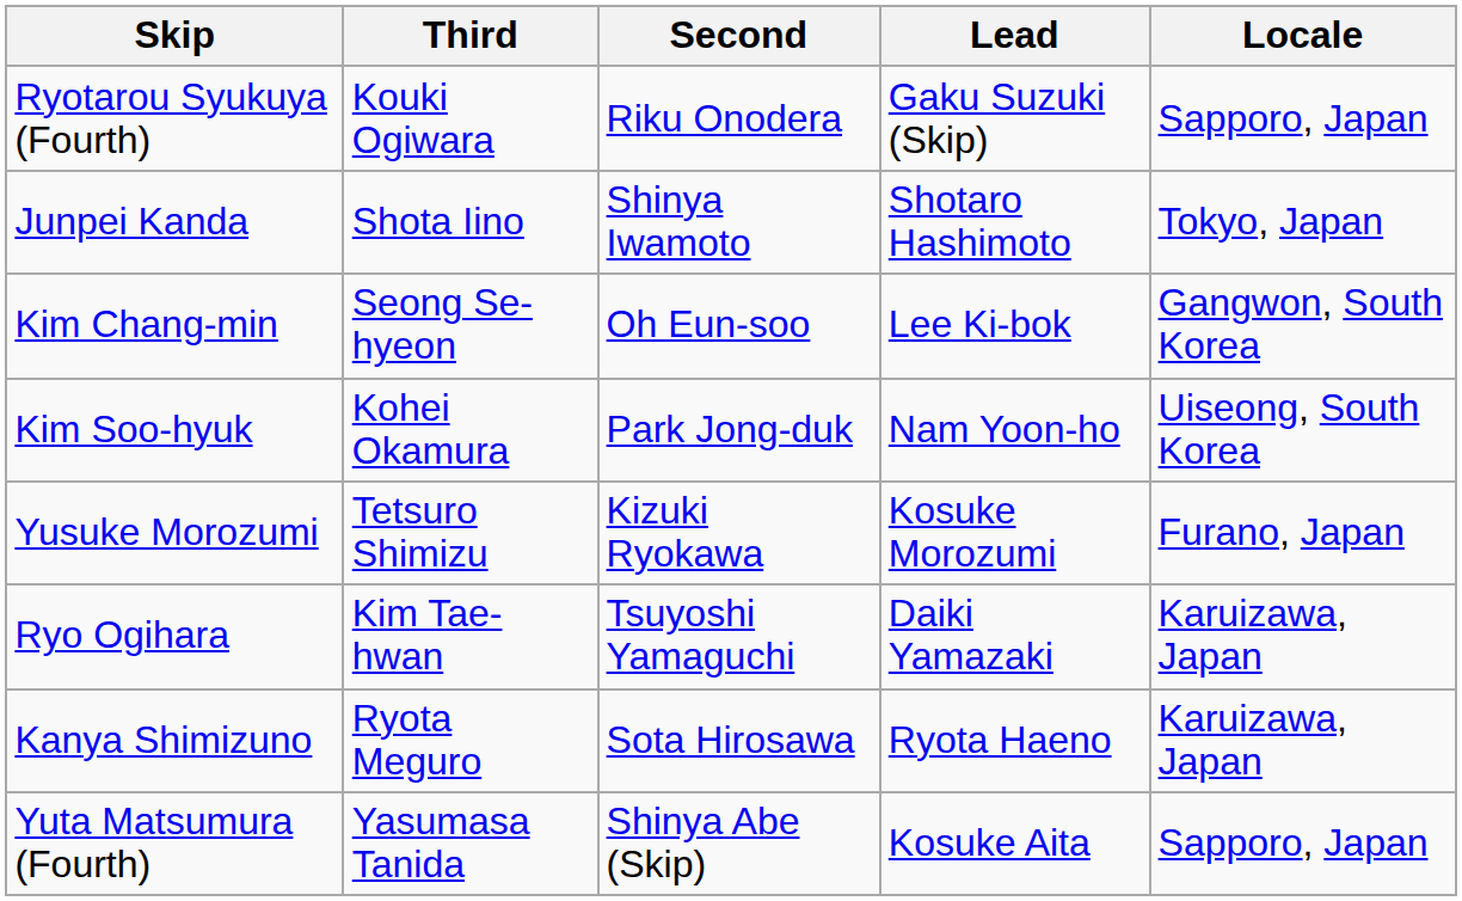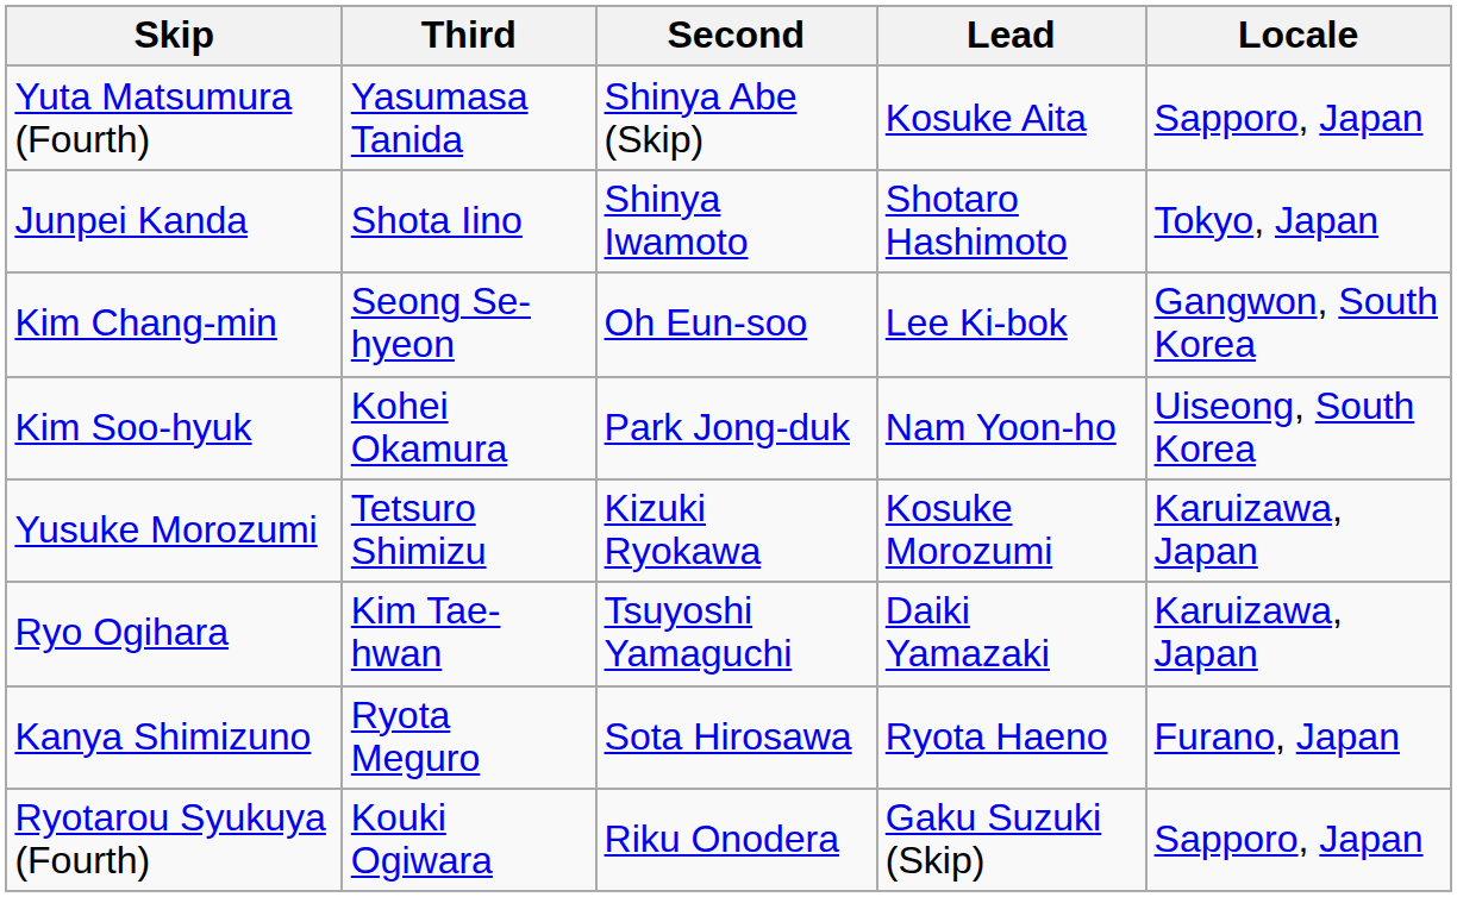rows swapped: Yuta Matsumura (Fourth) <-> Ryotarou Syukuya (Fourth)
Yusuke Morozumi | Locale: Furano, Japan -> Karuizawa, Japan
Kanya Shimizuno | Locale: Karuizawa, Japan -> Furano, Japan
